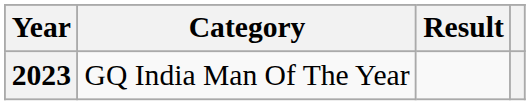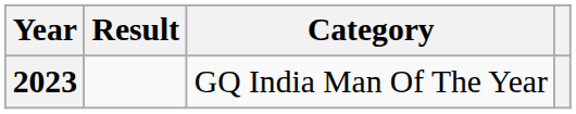columns swapped: Category <-> Result
